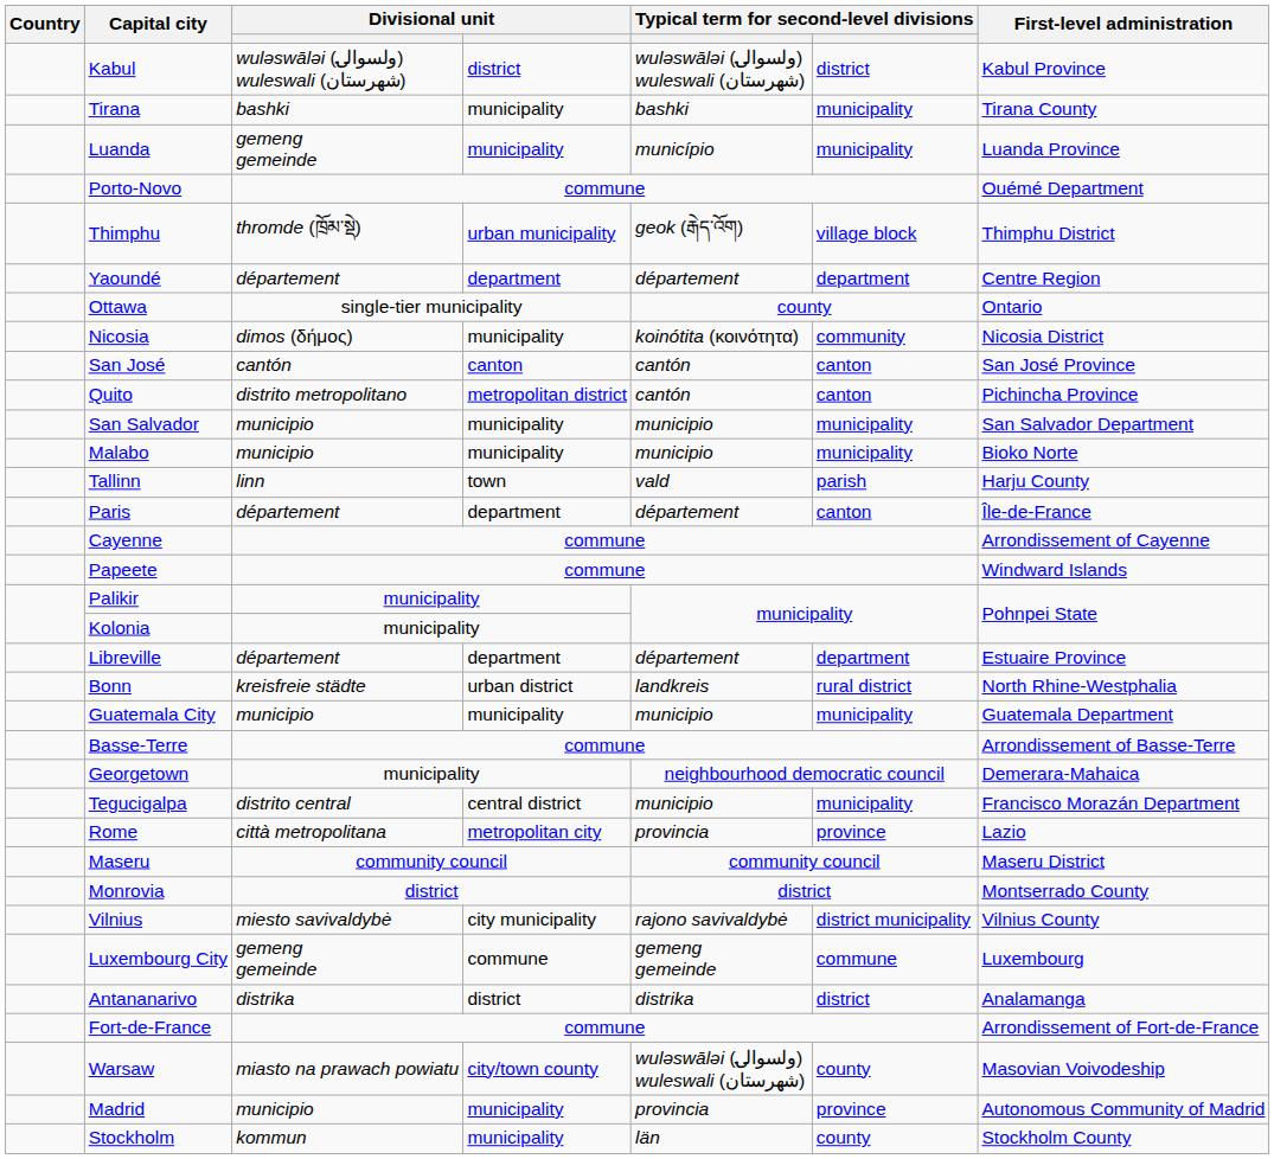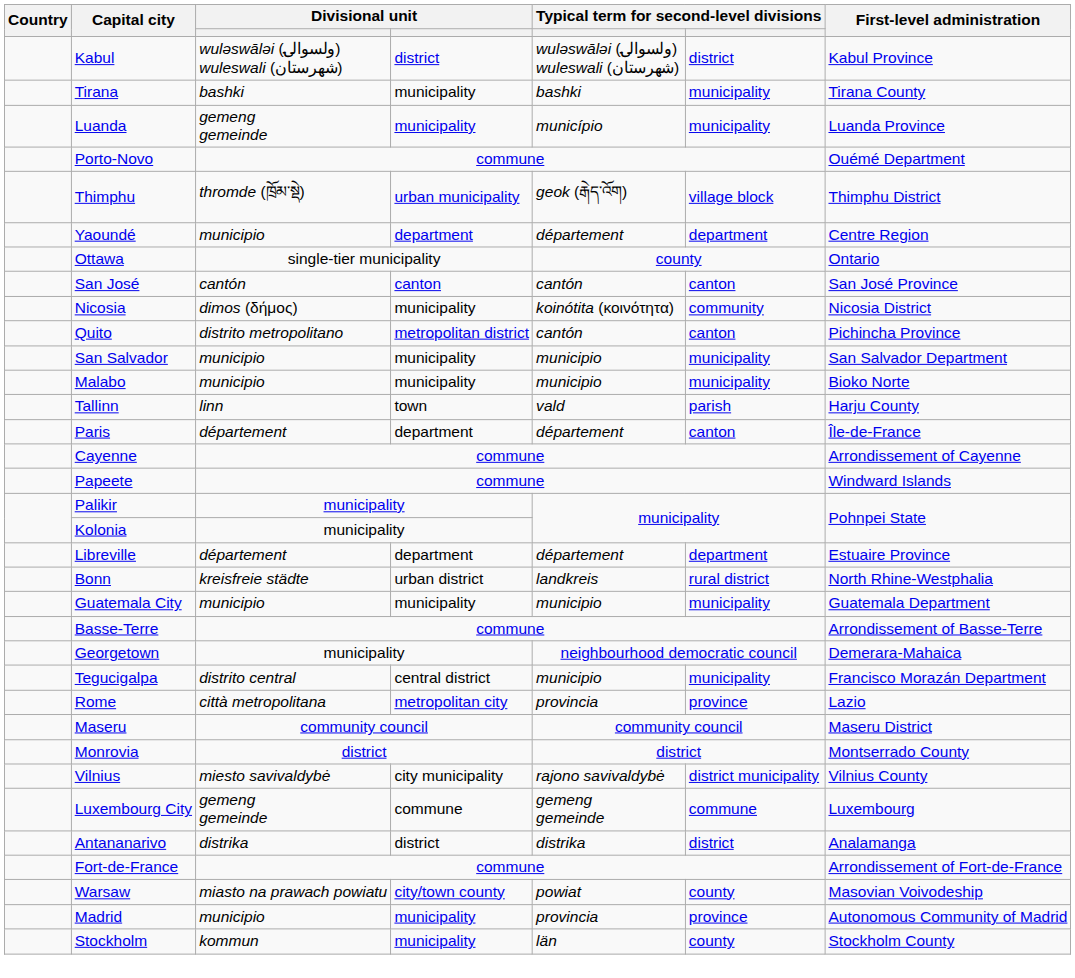Yaoundé | column 3: département -> municipio
rows swapped: San José <-> Nicosia
Warsaw | column 5: wuləswāləi (ولسوالۍ) wuleswali (شهرستان) -> powiat
